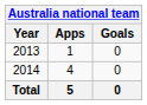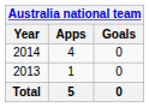rows swapped: 2013 <-> 2014
